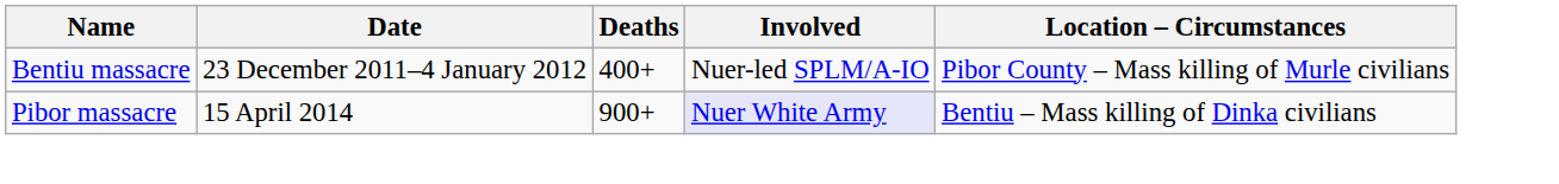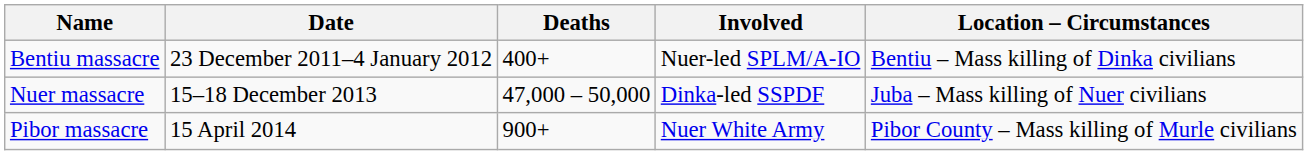Bentiu massacre | Location – Circumstances: Pibor County – Mass killing of Murle civilians -> Bentiu – Mass killing of Dinka civilians
+ row: Nuer massacre | 15–18 December 2013 | 47,000 – 50,000 | Dinka-led SSPDF | Juba – Mass killing of Nuer civilians
Pibor massacre | Involved: lavender background -> no background
Pibor massacre | Location – Circumstances: Bentiu – Mass killing of Dinka civilians -> Pibor County – Mass killing of Murle civilians
